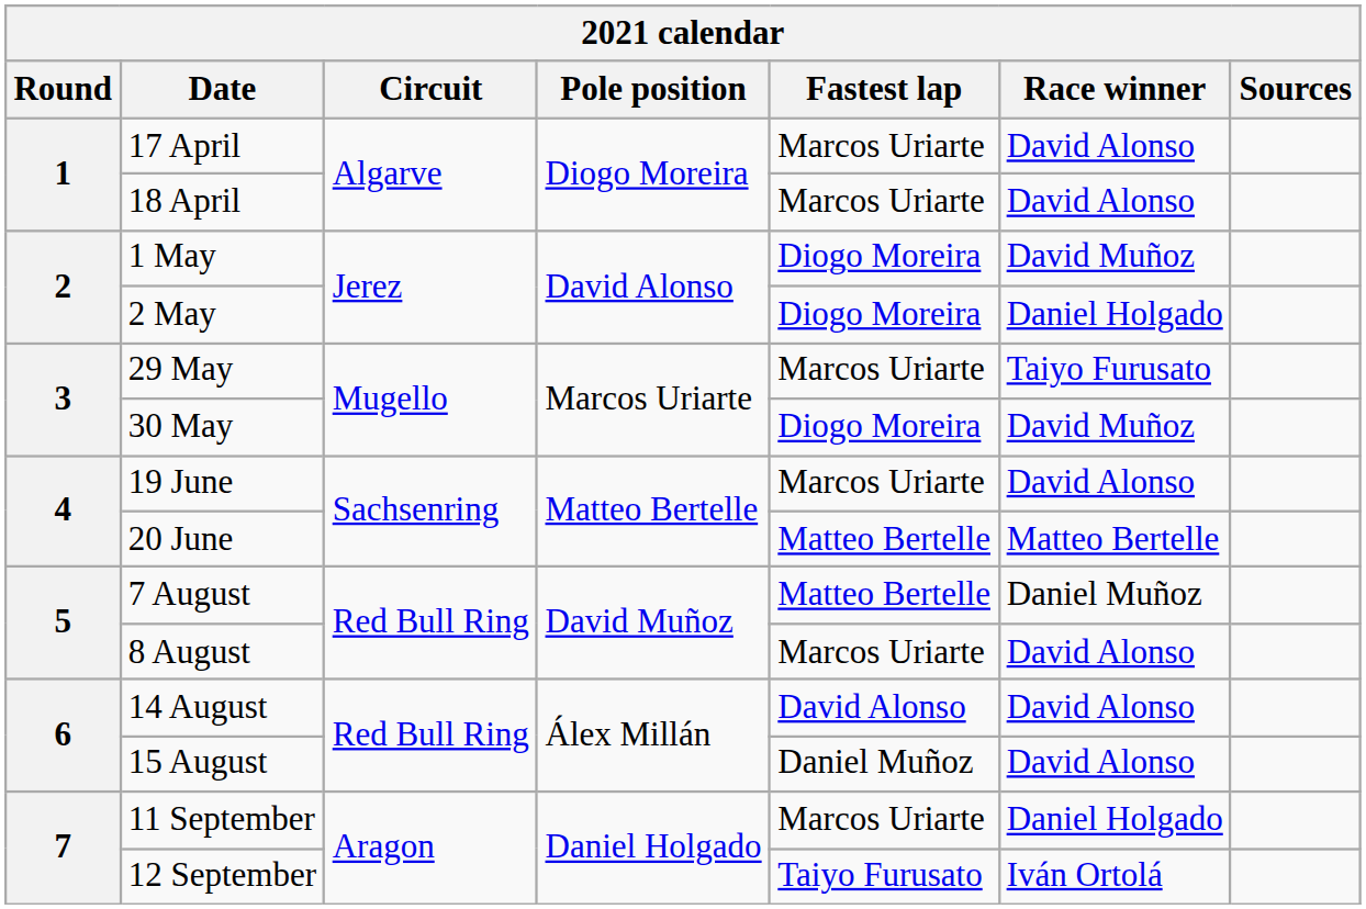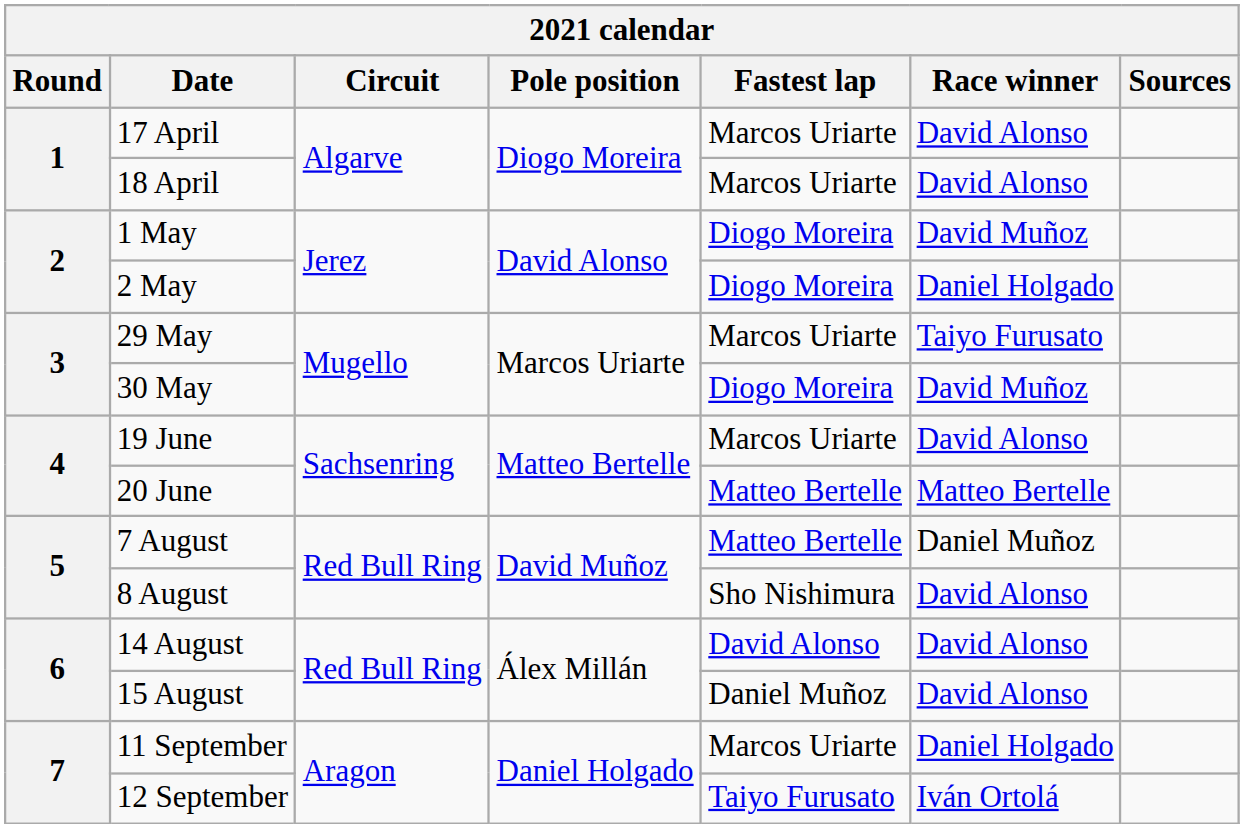8 August | Fastest lap: Marcos Uriarte -> Sho Nishimura
